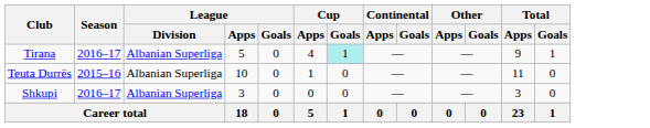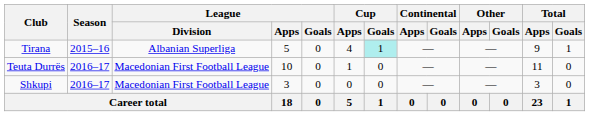Tirana | Season: 2016–17 -> 2015–16
Teuta Durrës | Season: 2015–16 -> 2016–17
Teuta Durrës | League / Division: Albanian Superliga -> Macedonian First Football League
Shkupi | League / Division: Albanian Superliga -> Macedonian First Football League
